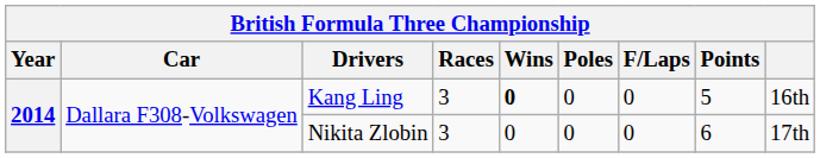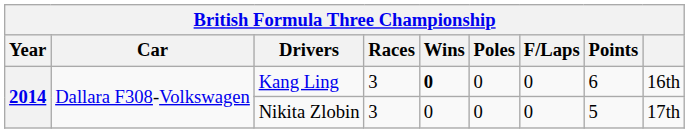Kang Ling | Points: 5 -> 6
Nikita Zlobin | Points: 6 -> 5
